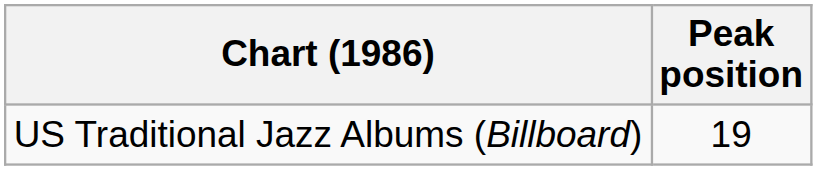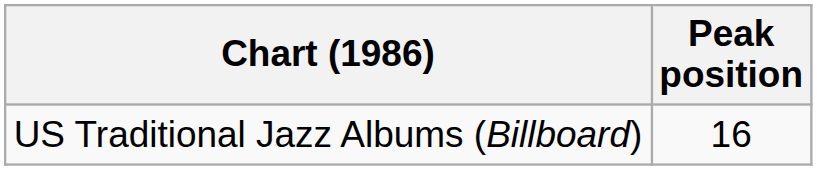US Traditional Jazz Albums (Billboard) | Peak position: 19 -> 16
